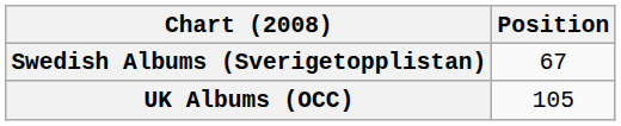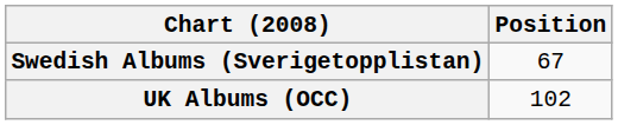UK Albums (OCC) | Position: 105 -> 102
